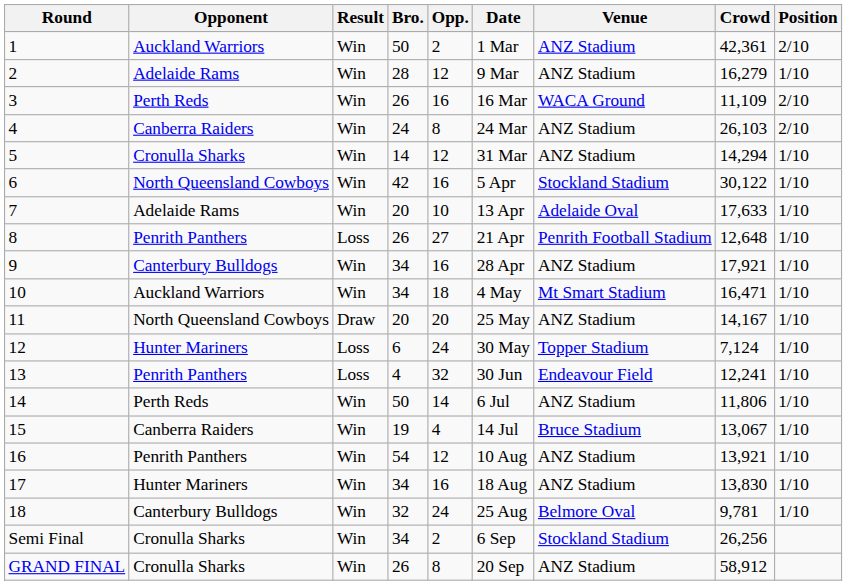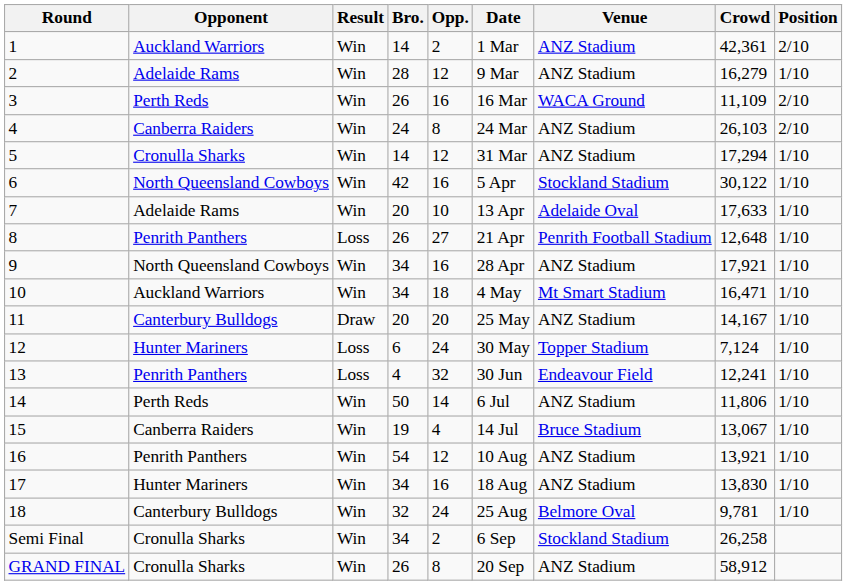1 | Bro.: 50 -> 14
5 | Crowd: 14,294 -> 17,294
9 | Opponent: Canterbury Bulldogs -> North Queensland Cowboys
11 | Opponent: North Queensland Cowboys -> Canterbury Bulldogs
Semi Final | Crowd: 26,256 -> 26,258
